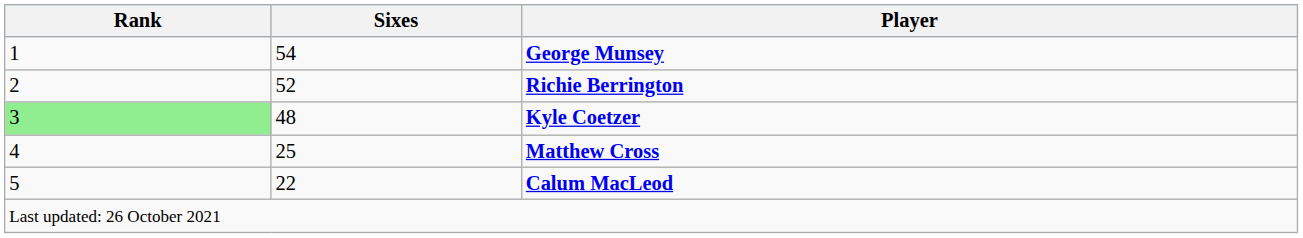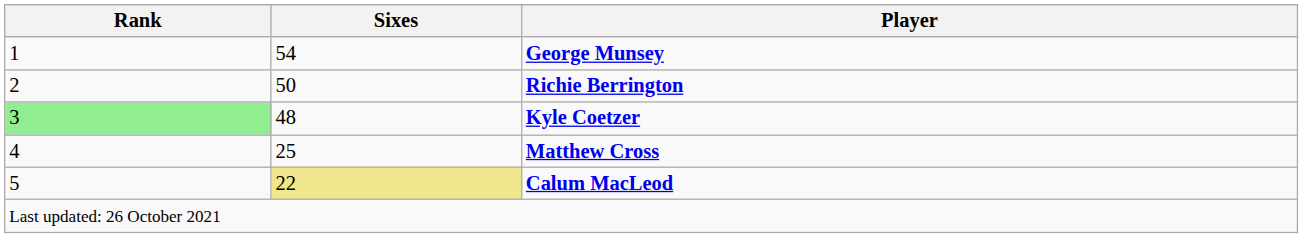Richie Berrington | Sixes: 52 -> 50
Calum MacLeod | Sixes: no background -> khaki background
